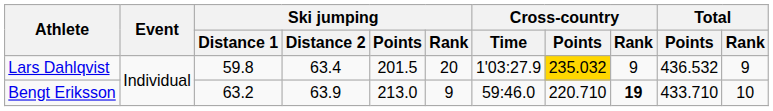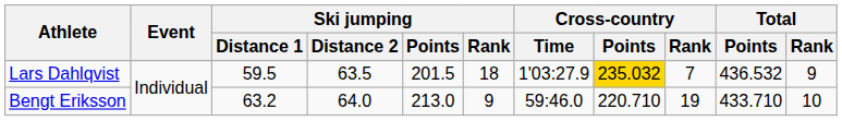Lars Dahlqvist | Ski jumping / Distance 1: 59.8 -> 59.5
Lars Dahlqvist | Ski jumping / Distance 2: 63.4 -> 63.5
Lars Dahlqvist | Ski jumping / Rank: 20 -> 18
Lars Dahlqvist | Cross-country / Rank: 9 -> 7
Bengt Eriksson | Ski jumping / Distance 2: 63.9 -> 64.0
Bengt Eriksson | Cross-country / Rank: bold -> normal
